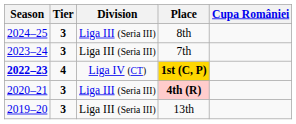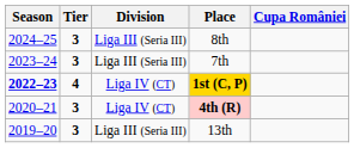4th (R) | Division: Liga III (Seria III) -> Liga IV (CT)
